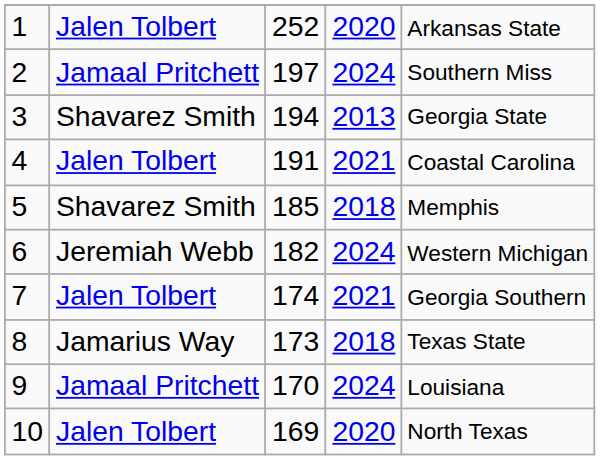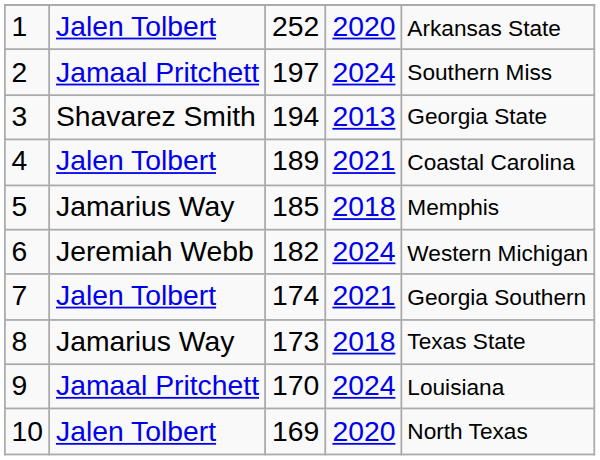4 | column 3: 191 -> 189
5 | column 2: Shavarez Smith -> Jamarius Way
